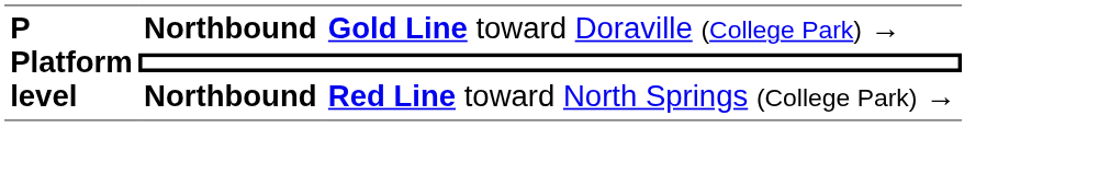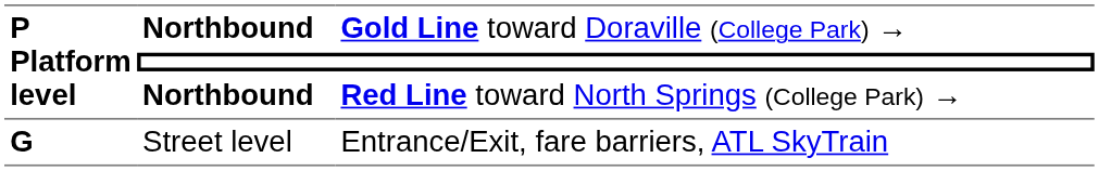+ row: G | Street level | Entrance/Exit, fare barriers, ATL SkyTrain
